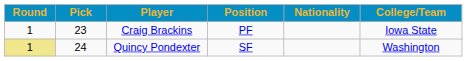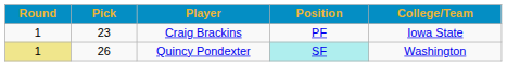- column: Nationality
Quincy Pondexter | Pick: 24 -> 26
Quincy Pondexter | Position: no background -> paleturquoise background
